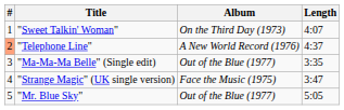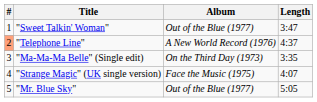"Sweet Talkin' Woman" | Album: On the Third Day (1973) -> Out of the Blue (1977)
"Sweet Talkin' Woman" | Length: 4:07 -> 3:47
"Ma-Ma-Ma Belle" (Single edit) | Album: Out of the Blue (1977) -> On the Third Day (1973)
"Strange Magic" (UK single version) | Length: 3:47 -> 4:07
